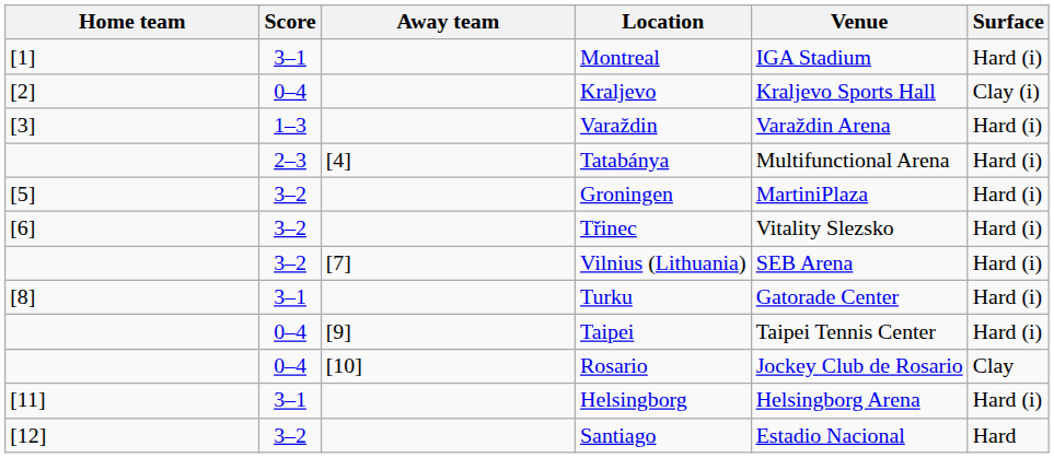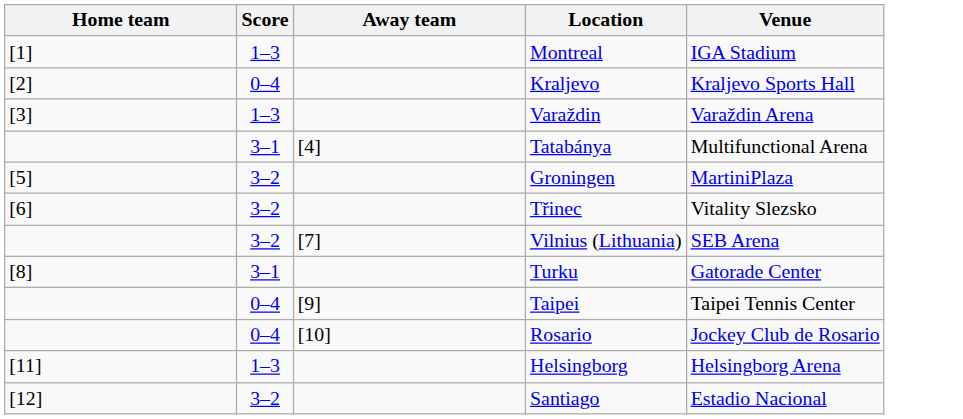- column: Surface | Hard (i) | Clay (i) | Hard (i) | Hard (i) | Hard (i) | Hard (i) | Hard (i) | Hard (i) | Hard (i) | Clay | Hard (i) | Hard
Montreal | Score: 3–1 -> 1–3
Tatabánya | Score: 2–3 -> 3–1
Helsingborg | Score: 3–1 -> 1–3
